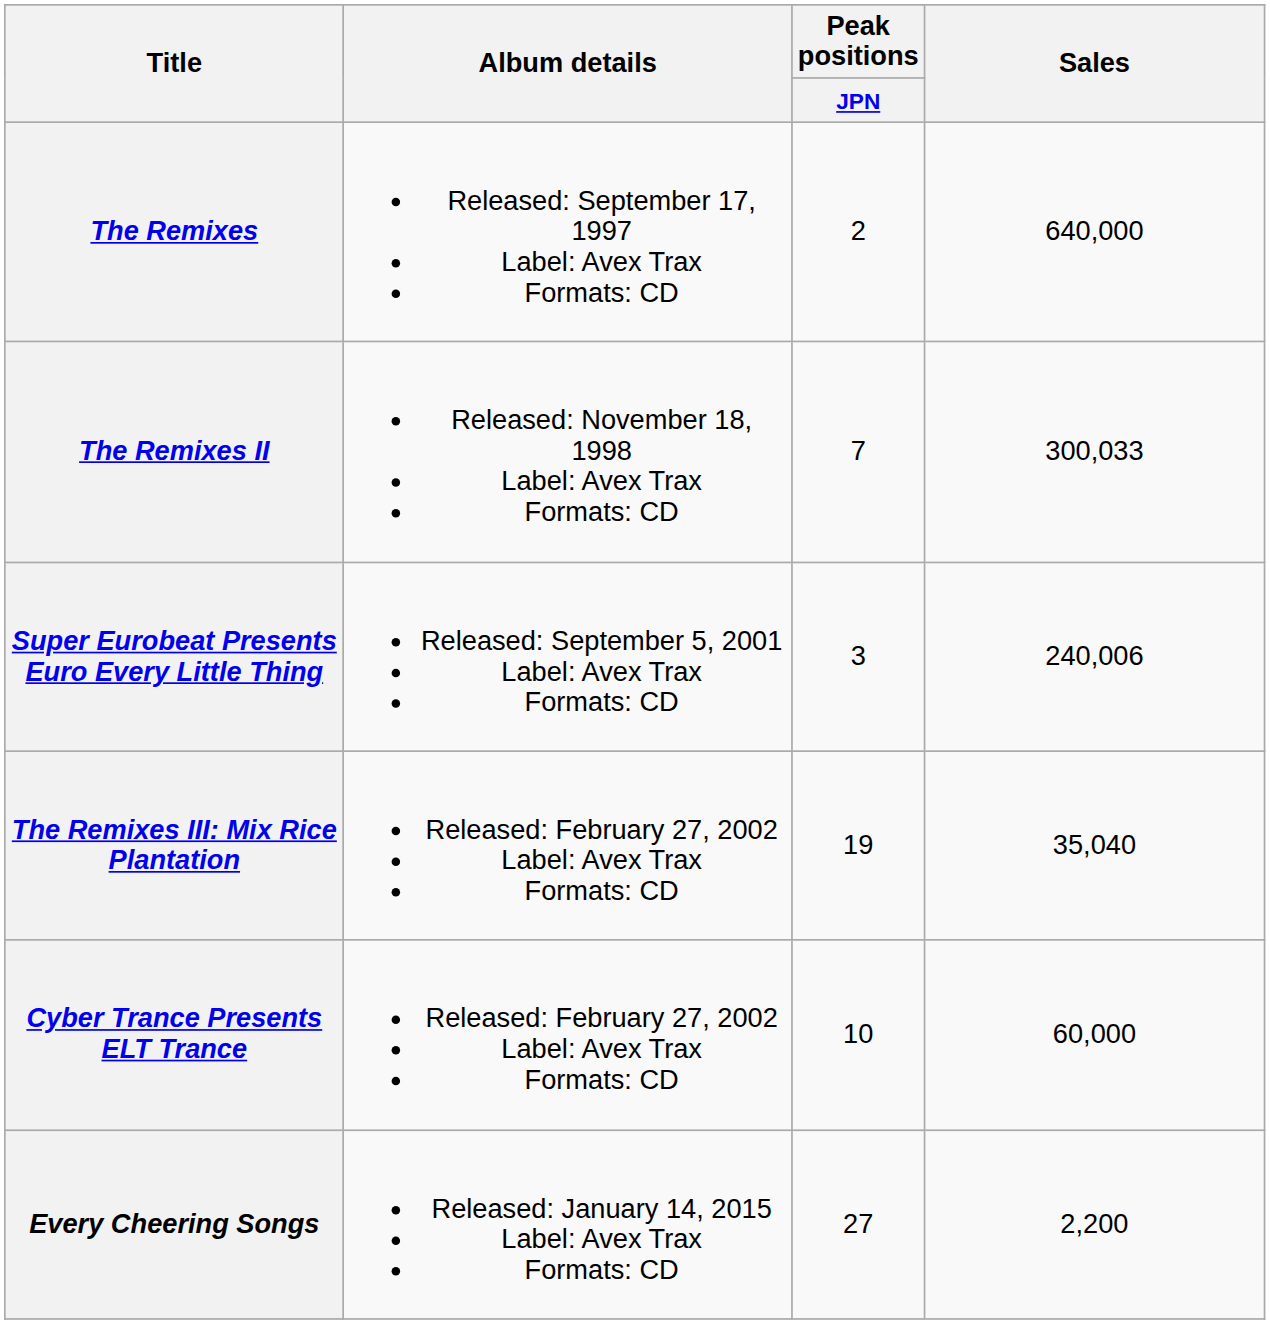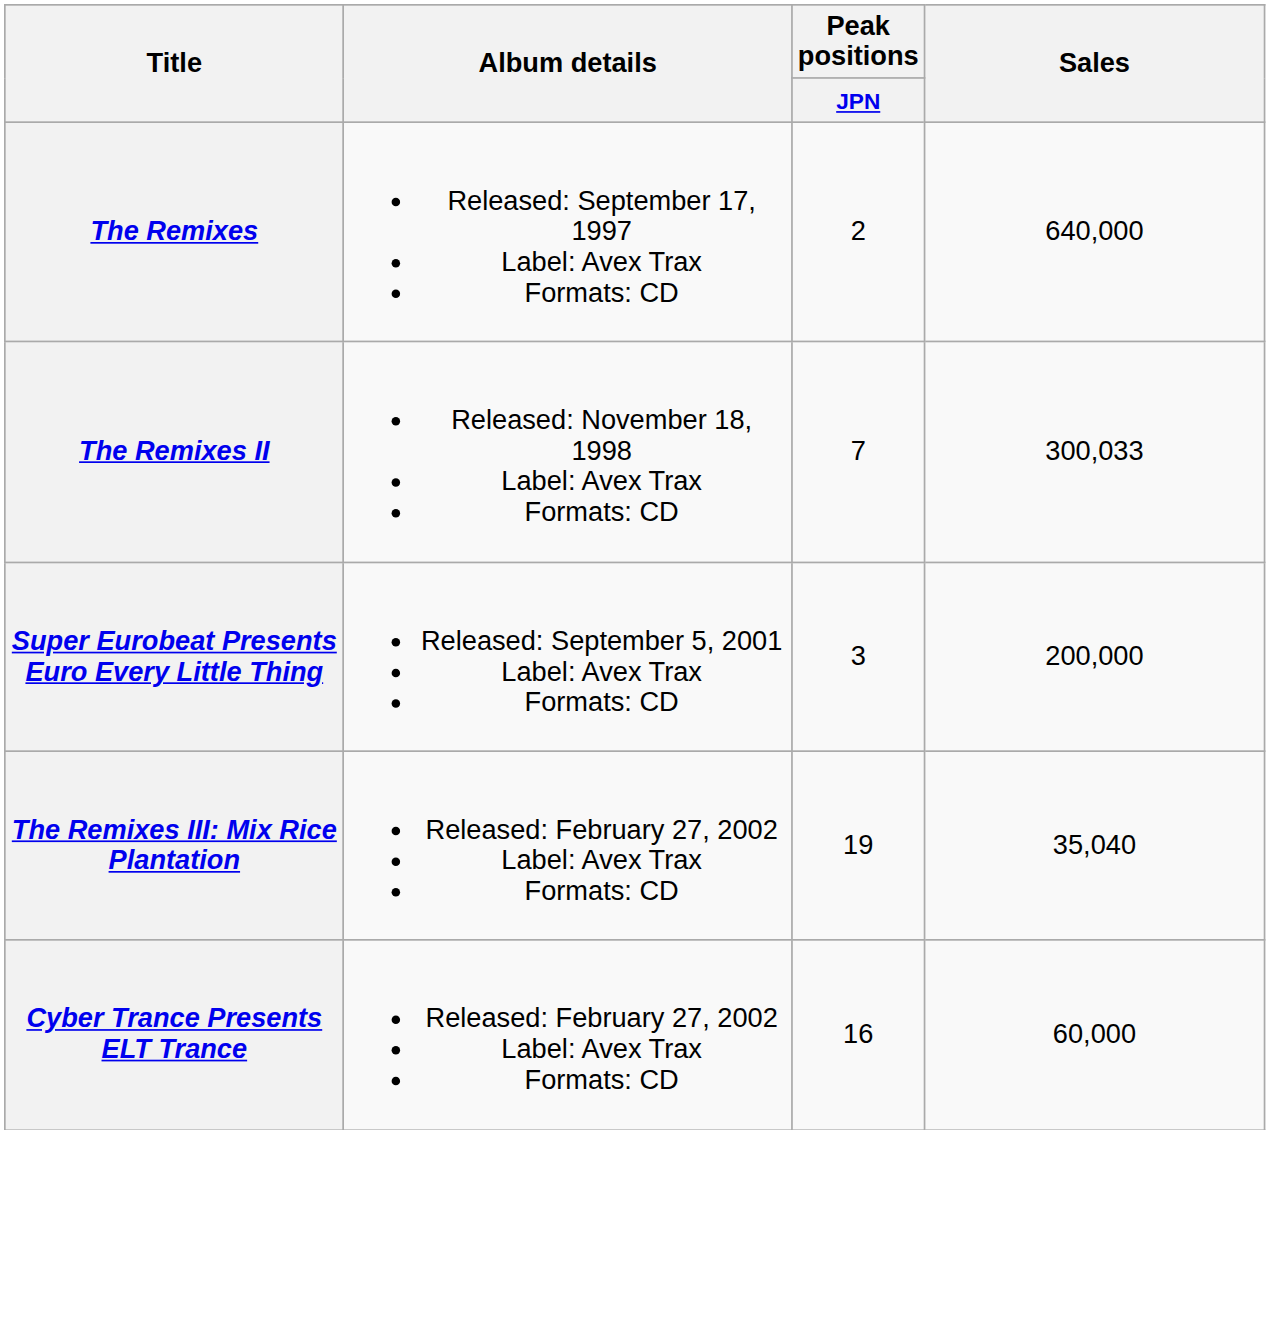Super Eurobeat Presents Euro Every Little Thing | Sales: 240,006 -> 200,000
Cyber Trance Presents ELT Trance | Peak positions / JPN: 10 -> 16
- row: Every Cheering Songs | Released: January 14, 2015 Label: Avex Trax Formats: CD | 27 | 2,200
